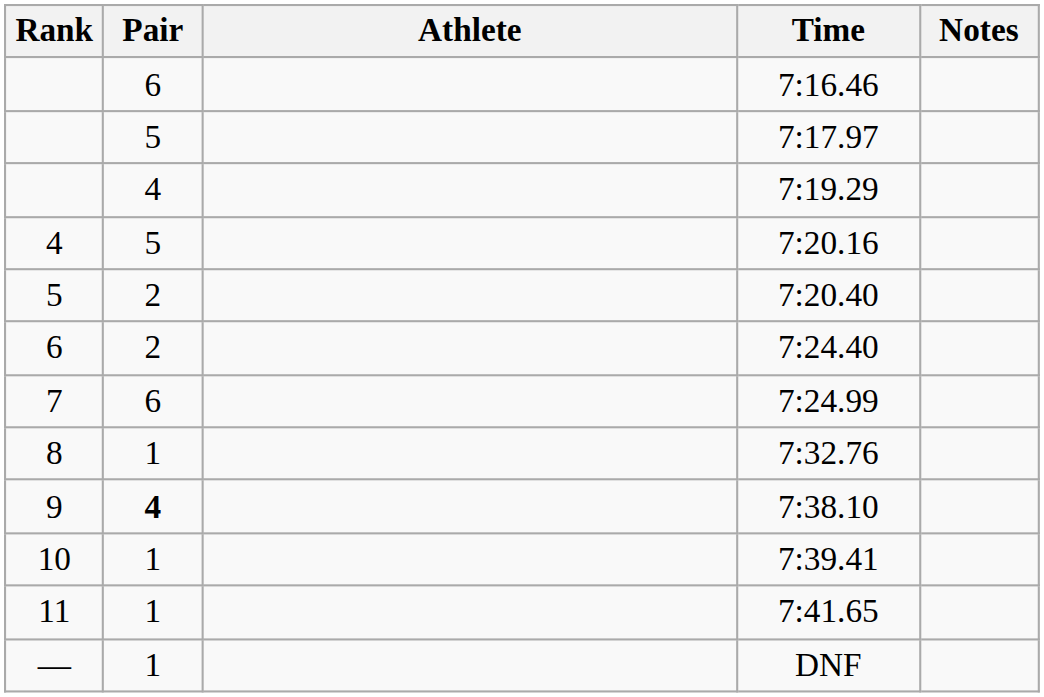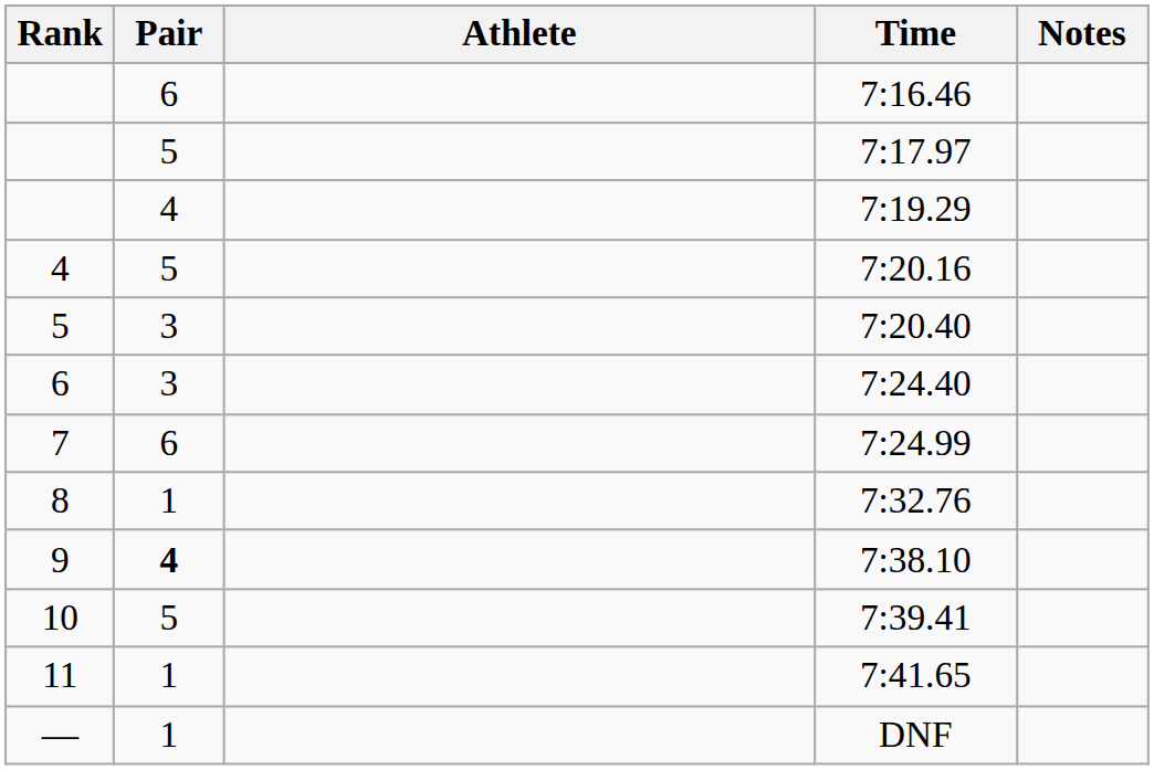7:20.40 | Pair: 2 -> 3
7:24.40 | Pair: 2 -> 3
7:39.41 | Pair: 1 -> 5
